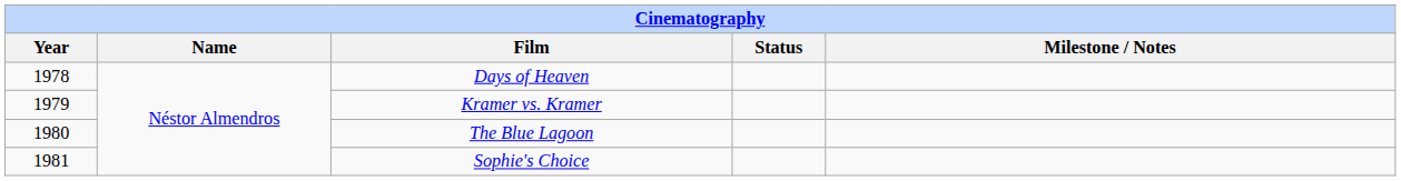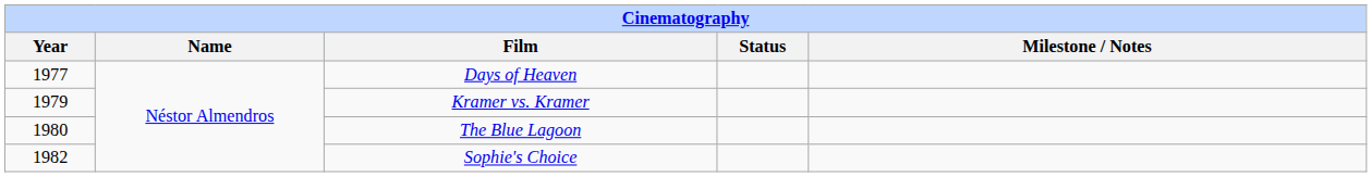Days of Heaven | Year: 1978 -> 1977
Sophie's Choice | Year: 1981 -> 1982
